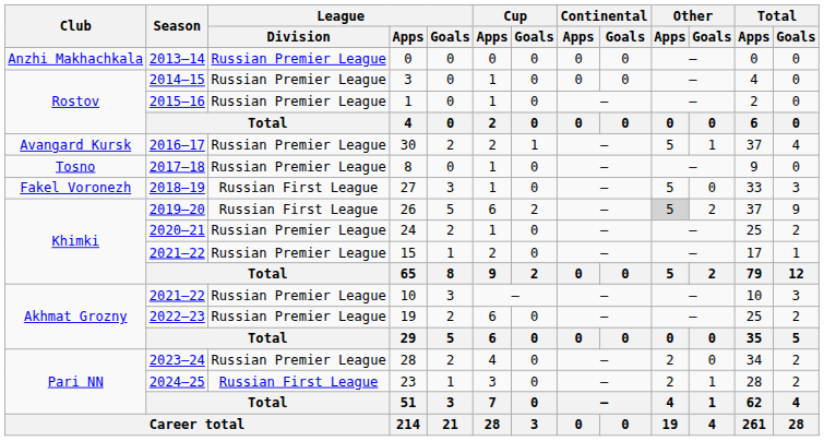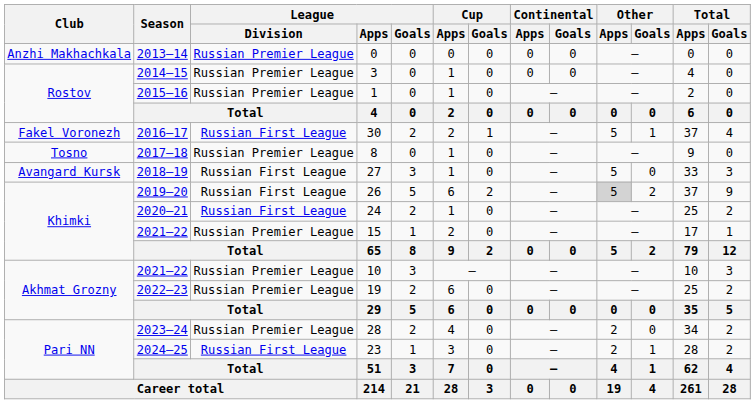30 | Club: Avangard Kursk -> Fakel Voronezh
30 | League / Division: Russian Premier League -> Russian First League
27 | Club: Fakel Voronezh -> Avangard Kursk
24 | League / Division: Russian Premier League -> Russian First League
